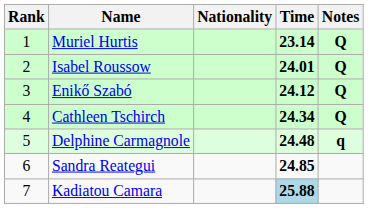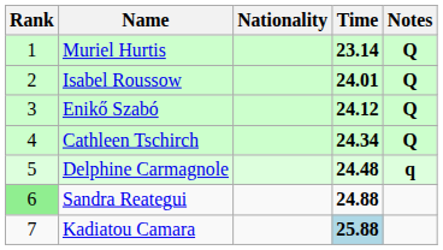Sandra Reategui | Rank: no background -> lightgreen background
Sandra Reategui | Time: 24.85 -> 24.88
